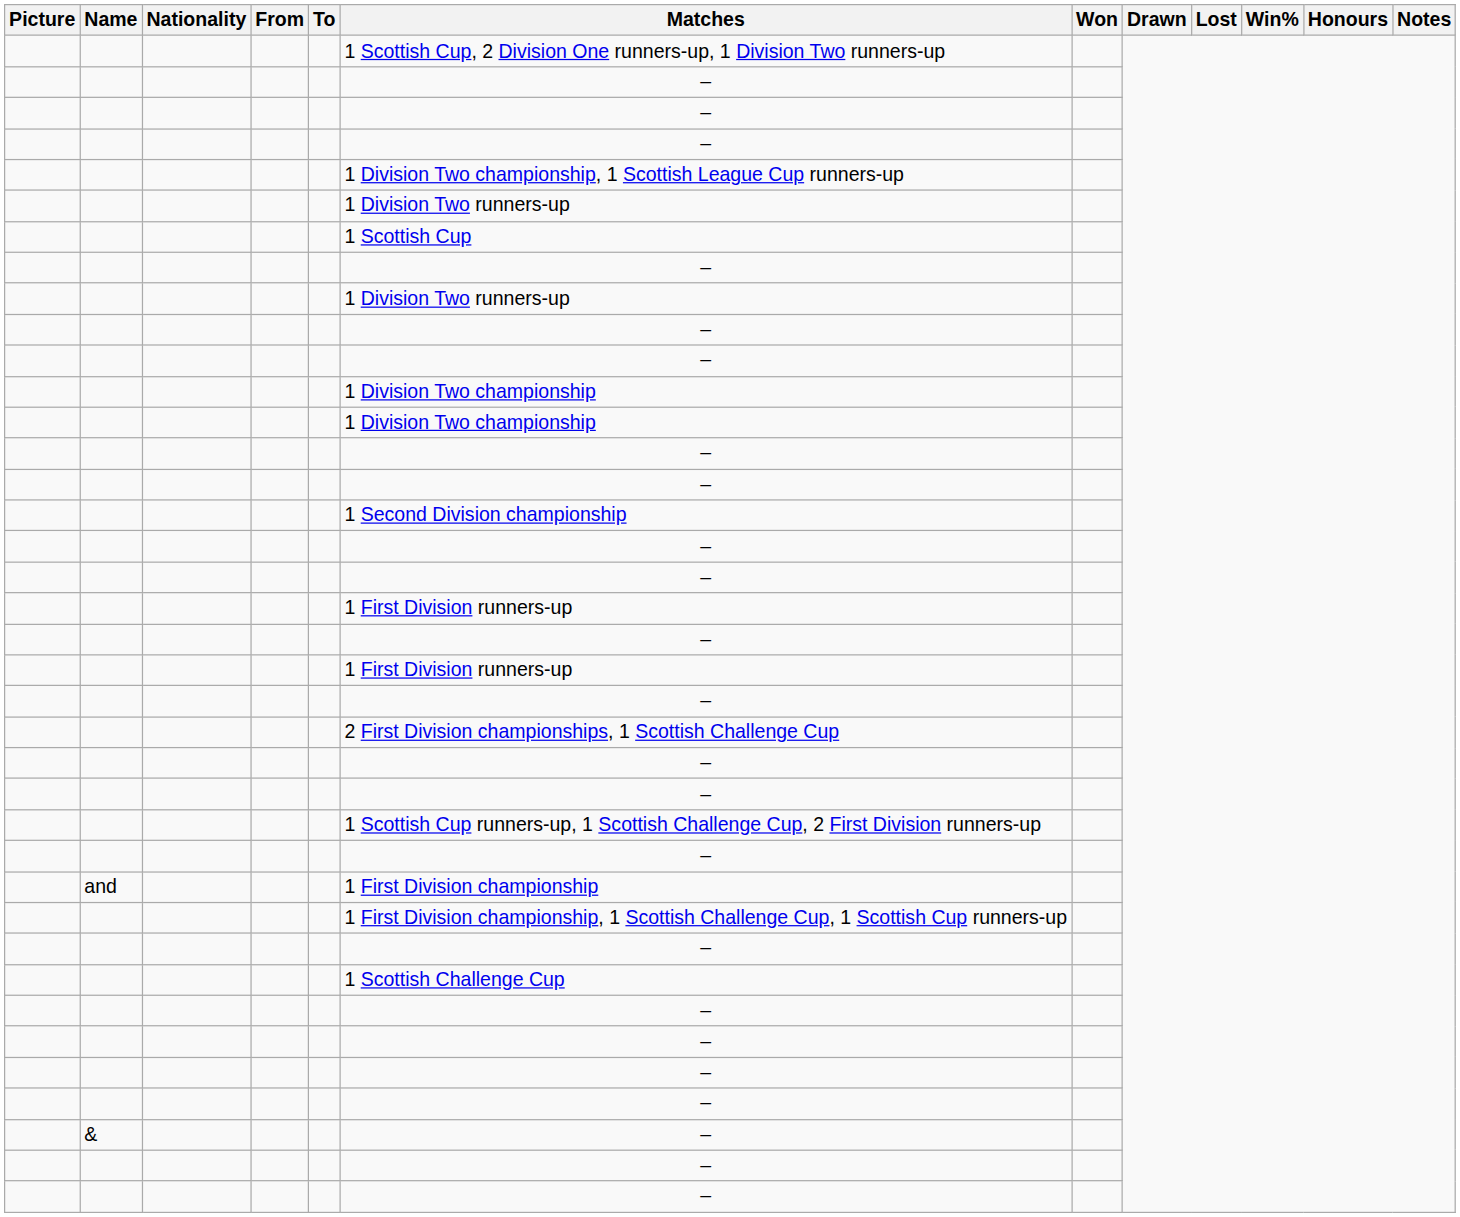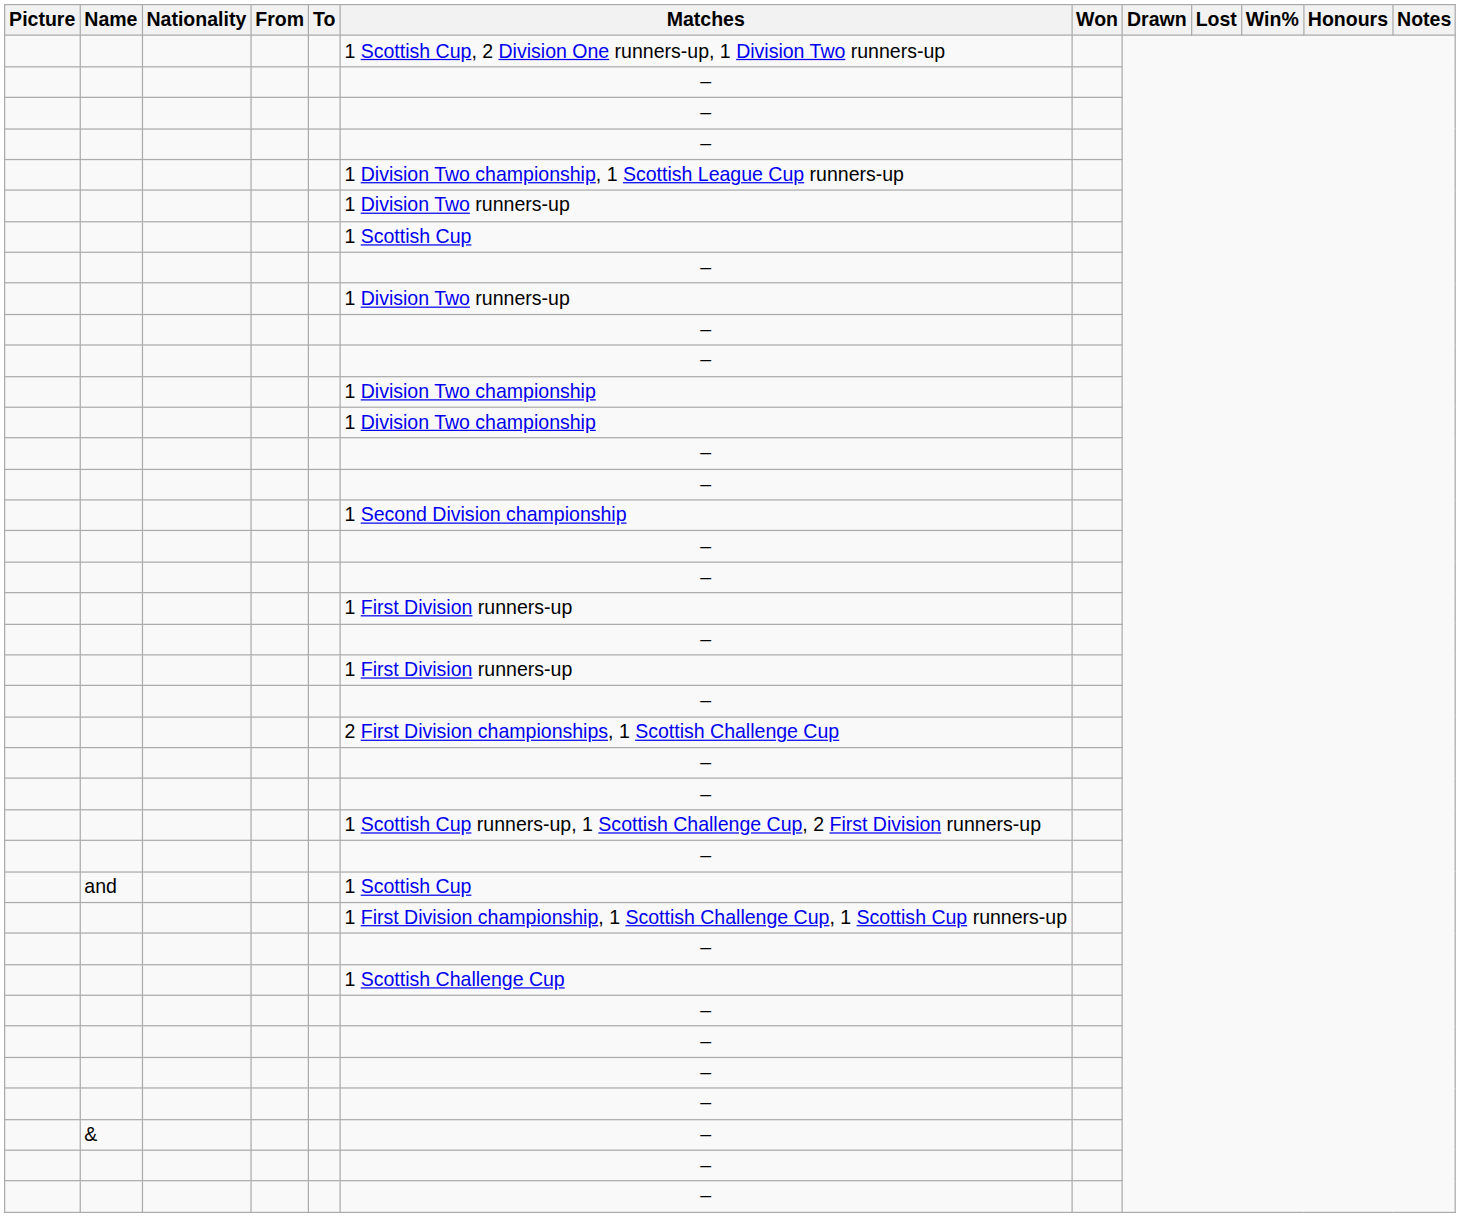and | Matches: 1 First Division championship -> 1 Scottish Cup
